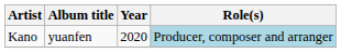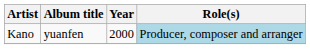Kano | Year: 2020 -> 2000
